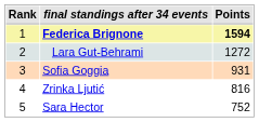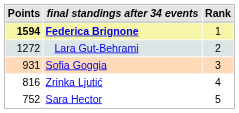columns swapped: Rank <-> Points
